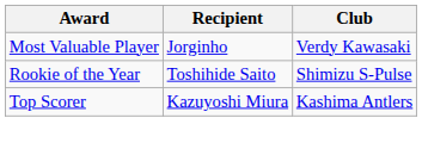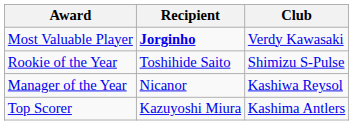Most Valuable Player | Recipient: normal -> bold
+ row: Manager of the Year | Nicanor | Kashiwa Reysol
